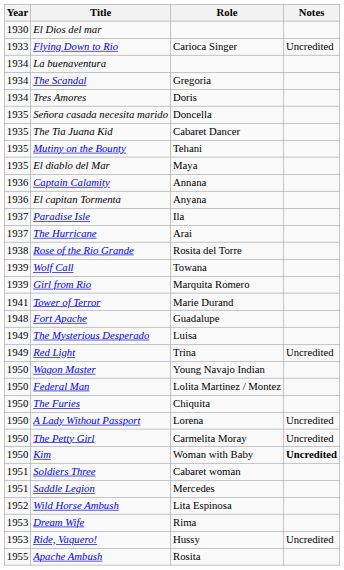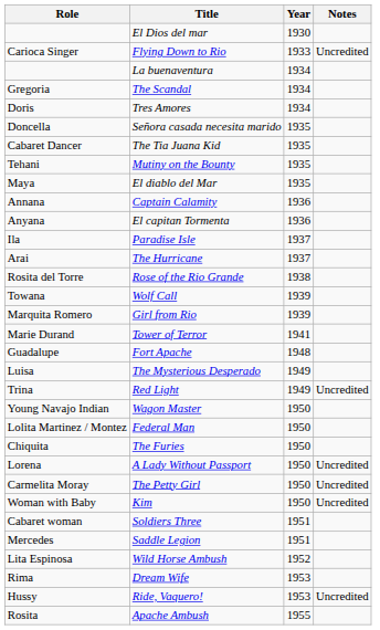columns swapped: Year <-> Role
Kim | Notes: bold -> normal
